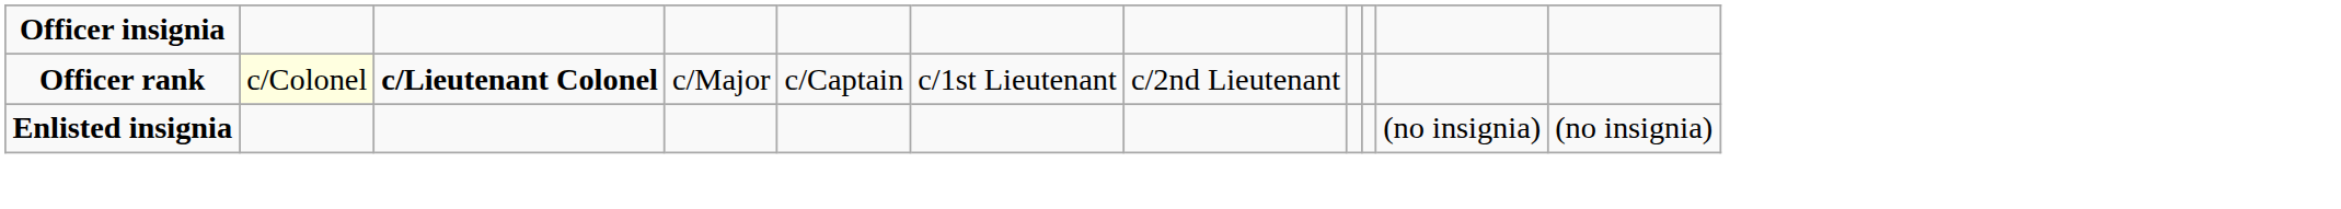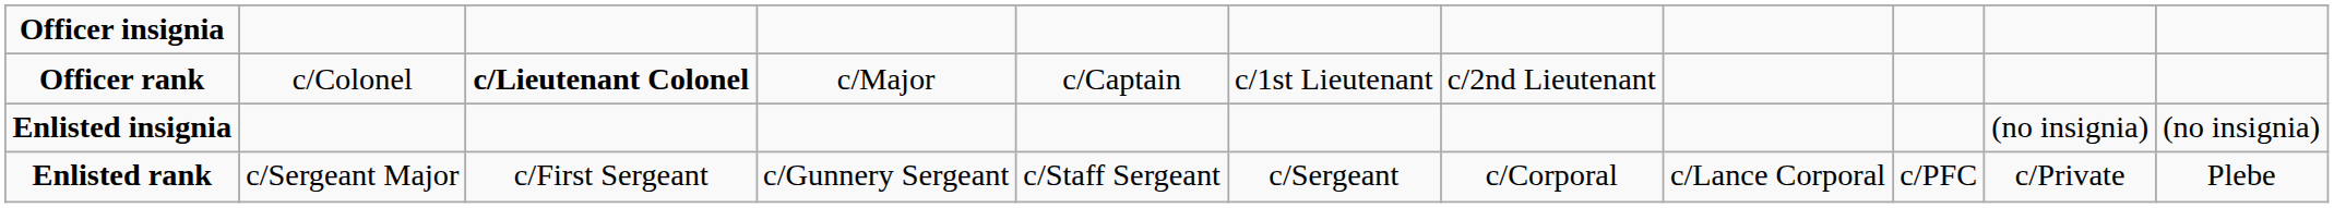Officer rank | column 2: lightyellow background -> no background
+ row: Enlisted rank | c/Sergeant Major | c/First Sergeant | c/Gunnery Sergeant | c/Staff Sergeant | c/Sergeant | c/Corporal | c/Lance Corporal | c/PFC | c/Private | Plebe
